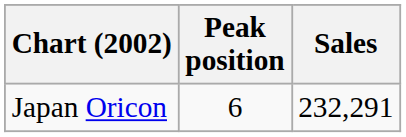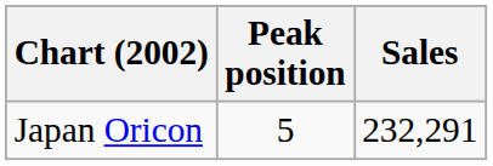Japan Oricon | Peak position: 6 -> 5
